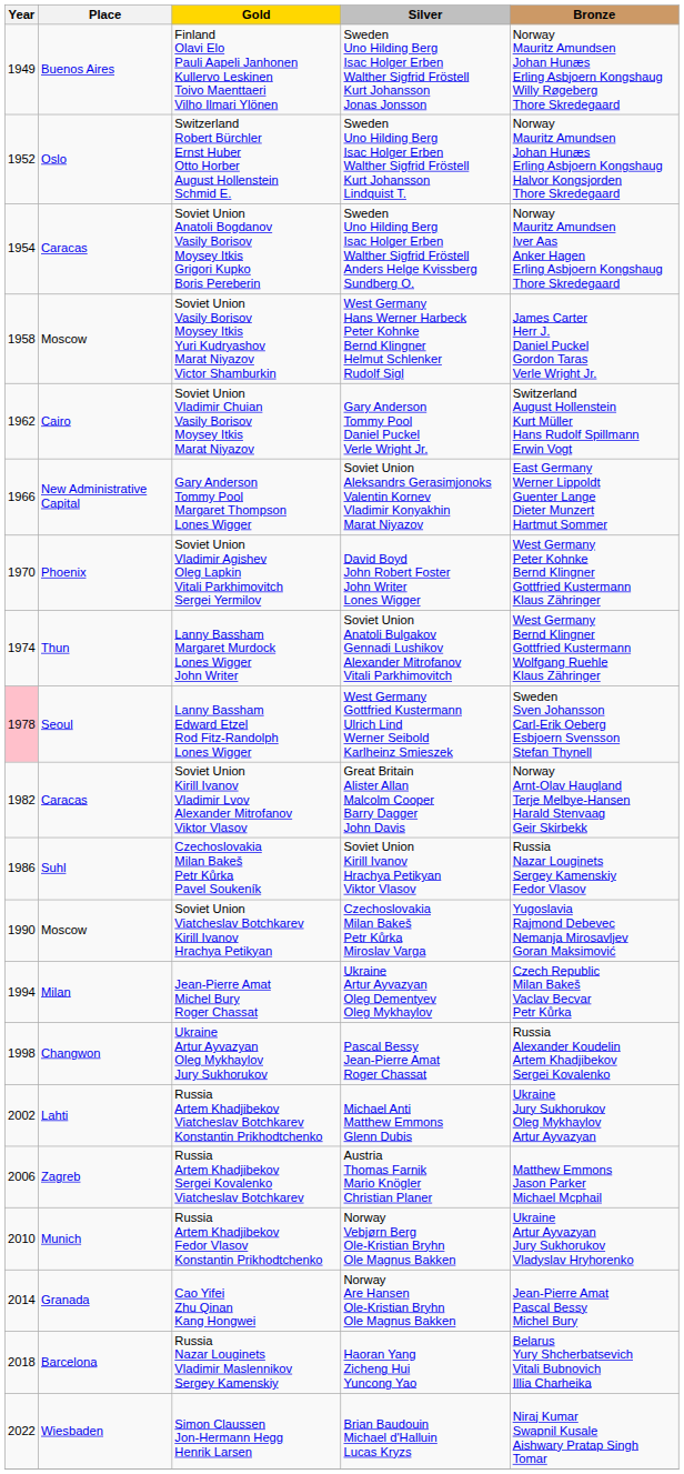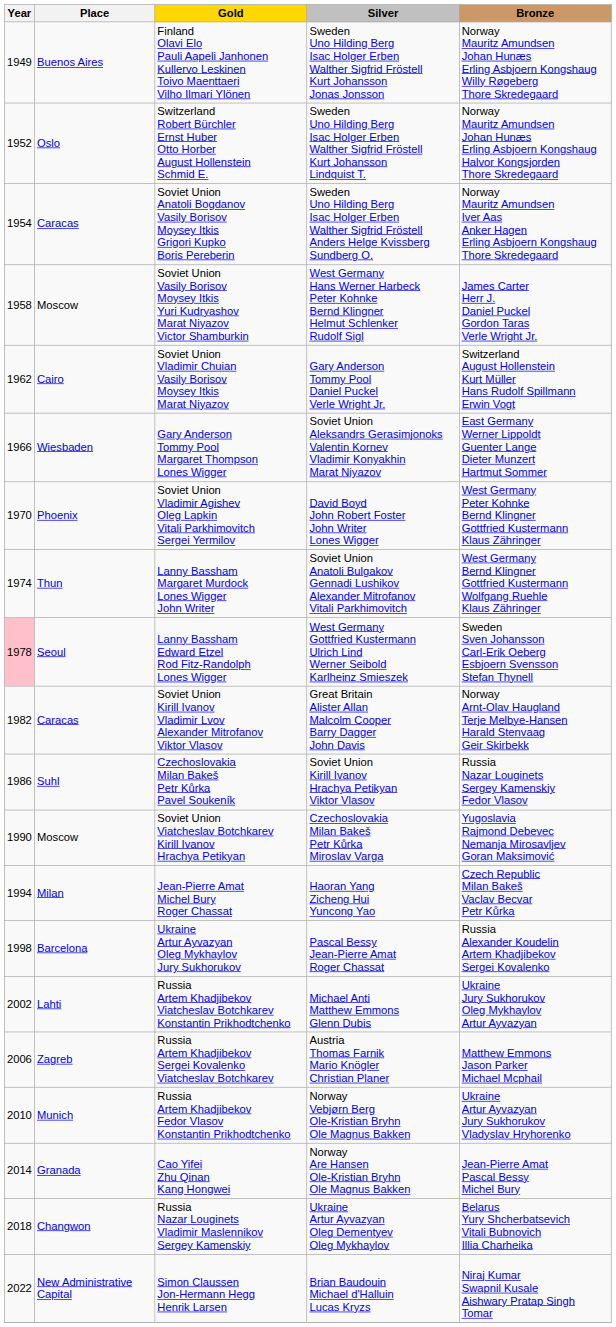Gary Anderson Tommy Pool Margaret Thompson Lones Wigger | Place: New Administrative Capital -> Wiesbaden
Jean-Pierre Amat Michel Bury Roger Chassat | Silver: Ukraine Artur Ayvazyan Oleg Dementyev Oleg Mykhaylov -> Haoran Yang Zicheng Hui Yuncong Yao
Ukraine Artur Ayvazyan Oleg Mykhaylov Jury Sukhorukov | Place: Changwon -> Barcelona
Russia Nazar Louginets Vladimir Maslennikov Sergey Kamenskiy | Place: Barcelona -> Changwon
Russia Nazar Louginets Vladimir Maslennikov Sergey Kamenskiy | Silver: Haoran Yang Zicheng Hui Yuncong Yao -> Ukraine Artur Ayvazyan Oleg Dementyev Oleg Mykhaylov
Simon Claussen Jon-Hermann Hegg Henrik Larsen | Place: Wiesbaden -> New Administrative Capital
